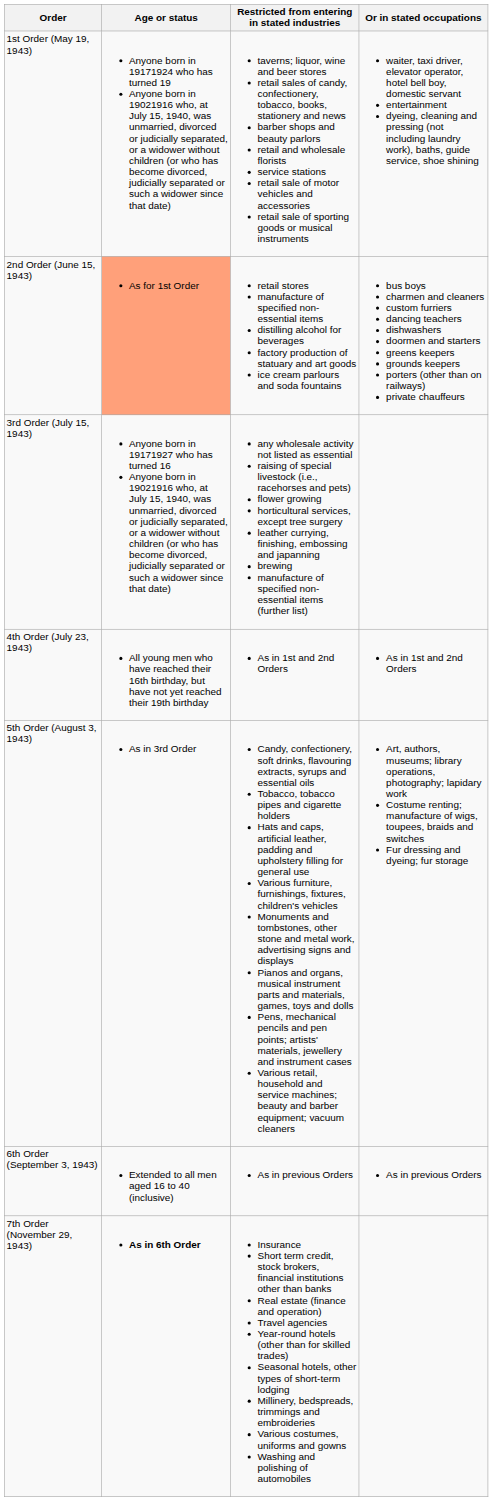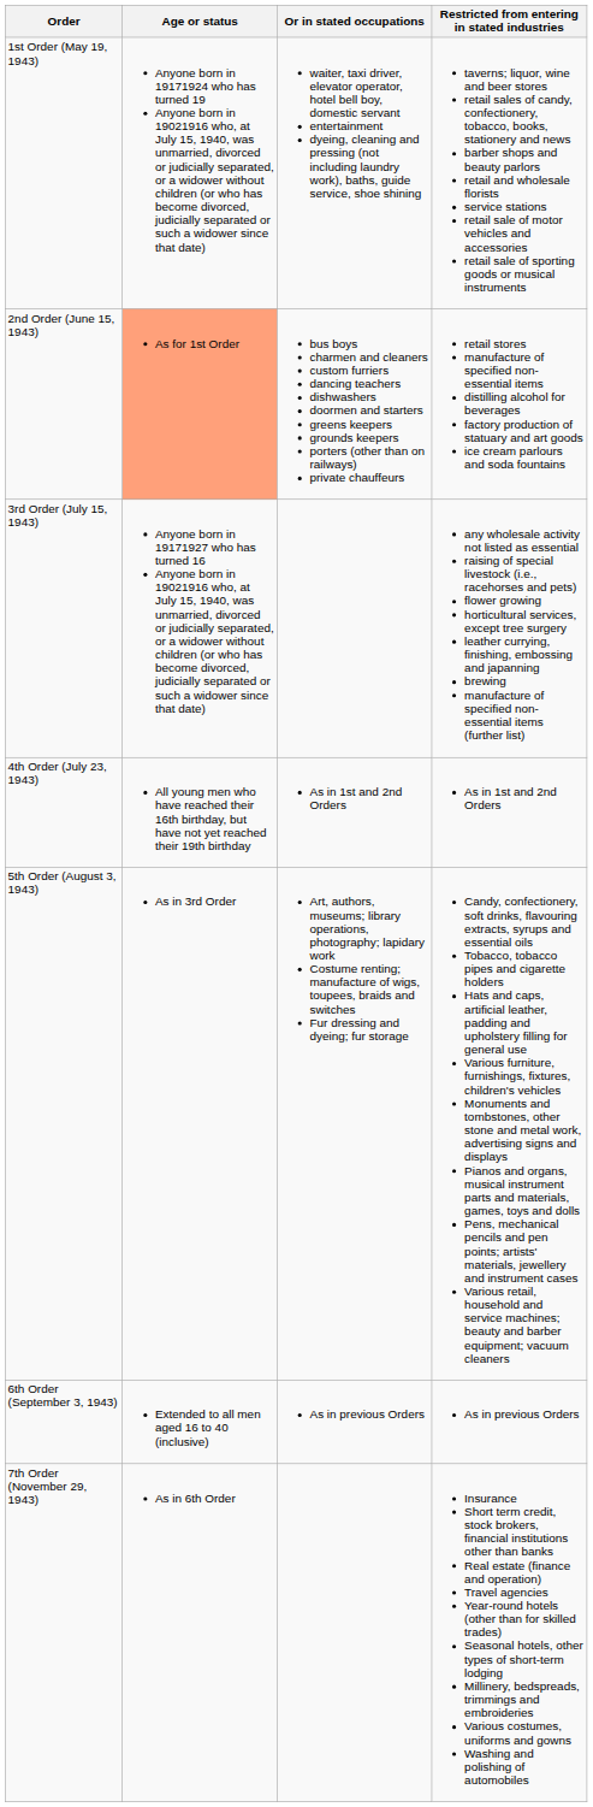columns swapped: Restricted from entering in stated industries <-> Or in stated occupations
7th Order (November 29, 1943) | Age or status: bold -> normal
